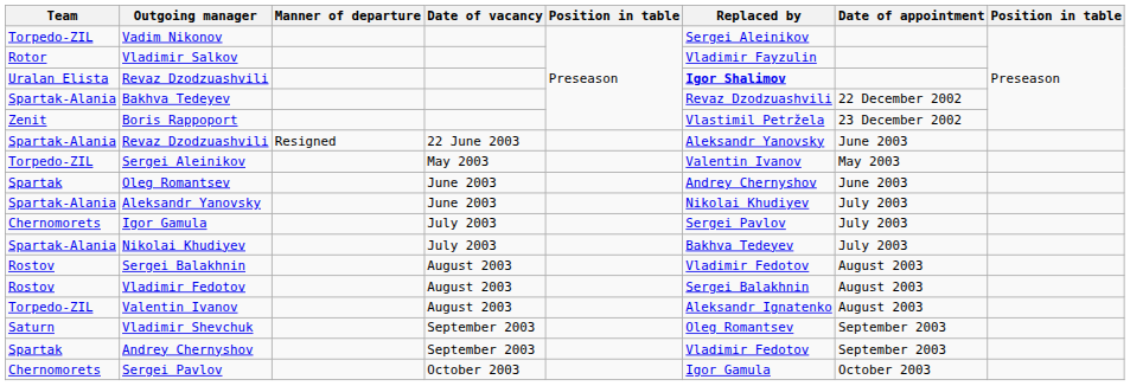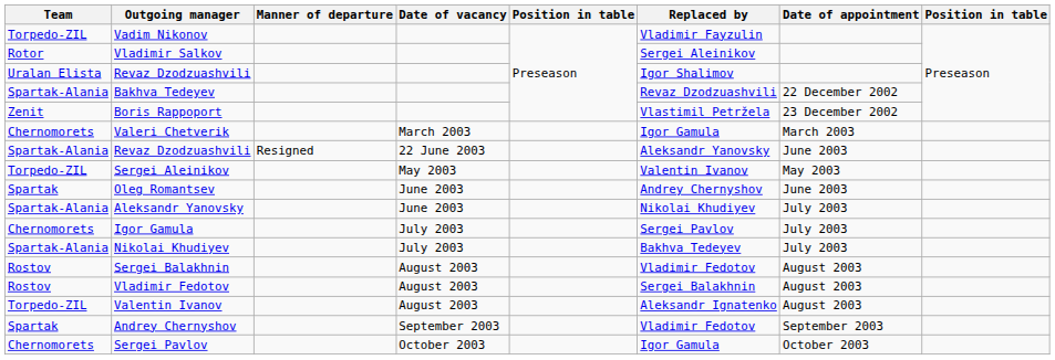Vadim Nikonov | Replaced by: Sergei Aleinikov -> Vladimir Fayzulin
Vladimir Salkov | Replaced by: Vladimir Fayzulin -> Sergei Aleinikov
Uralan Elista / Revaz Dzodzuashvili | Replaced by: bold -> normal
+ row: Chernomorets | Valeri Chetverik | March 2003 | Igor Gamula | March 2003
- row: Saturn | Vladimir Shevchuk | September 2003 | Oleg Romantsev | September 2003
